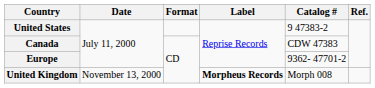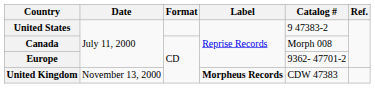Canada | Catalog #: CDW 47383 -> Morph 008
United Kingdom | Catalog #: Morph 008 -> CDW 47383
